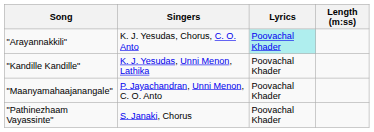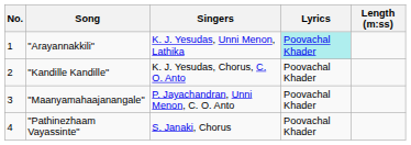+ column: No. | 1 | 2 | 3 | 4
"Arayannakkili" | Singers: K. J. Yesudas, Chorus, C. O. Anto -> K. J. Yesudas, Unni Menon, Lathika
"Kandille Kandille" | Singers: K. J. Yesudas, Unni Menon, Lathika -> K. J. Yesudas, Chorus, C. O. Anto
